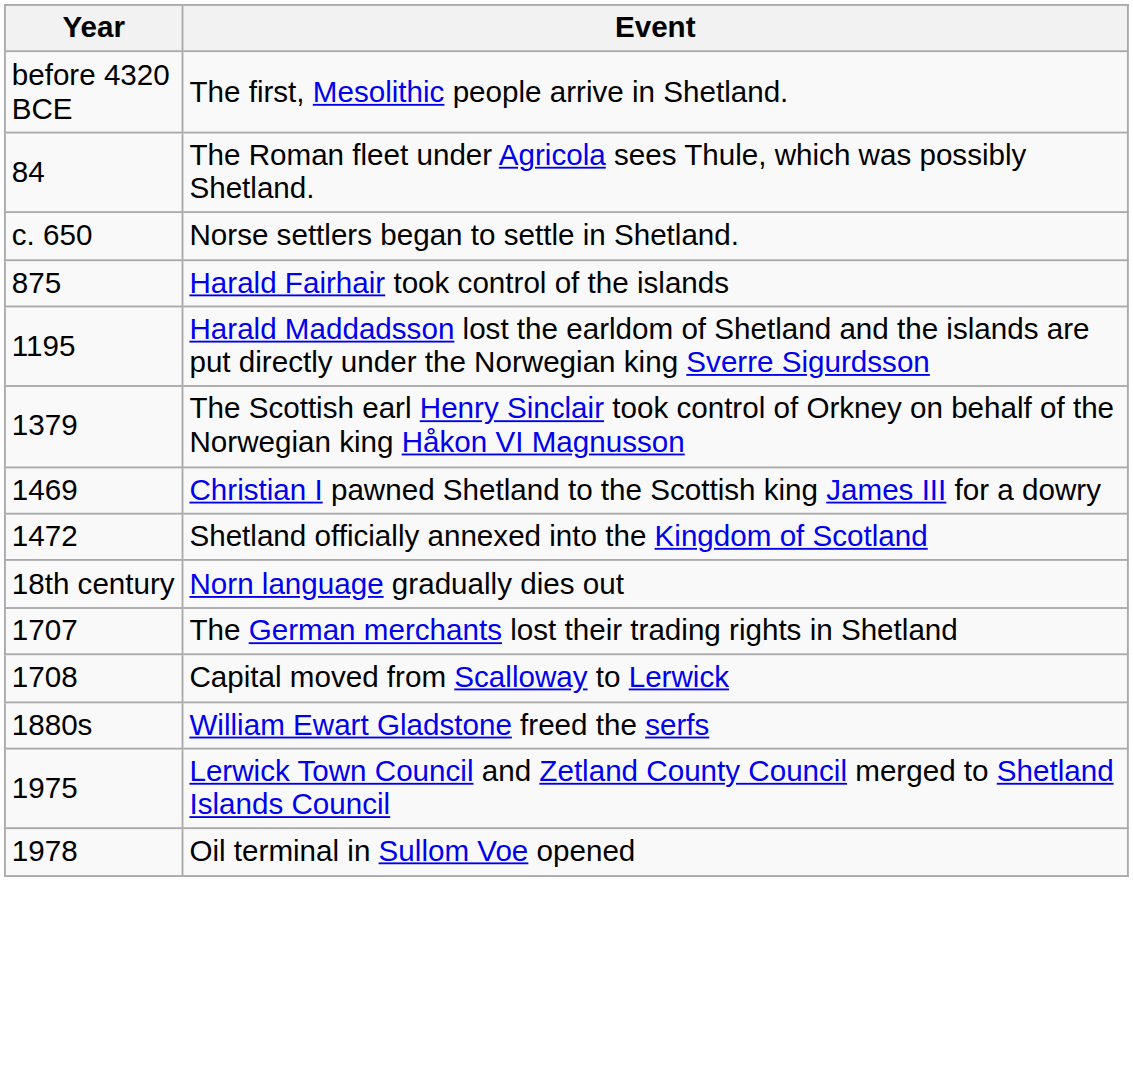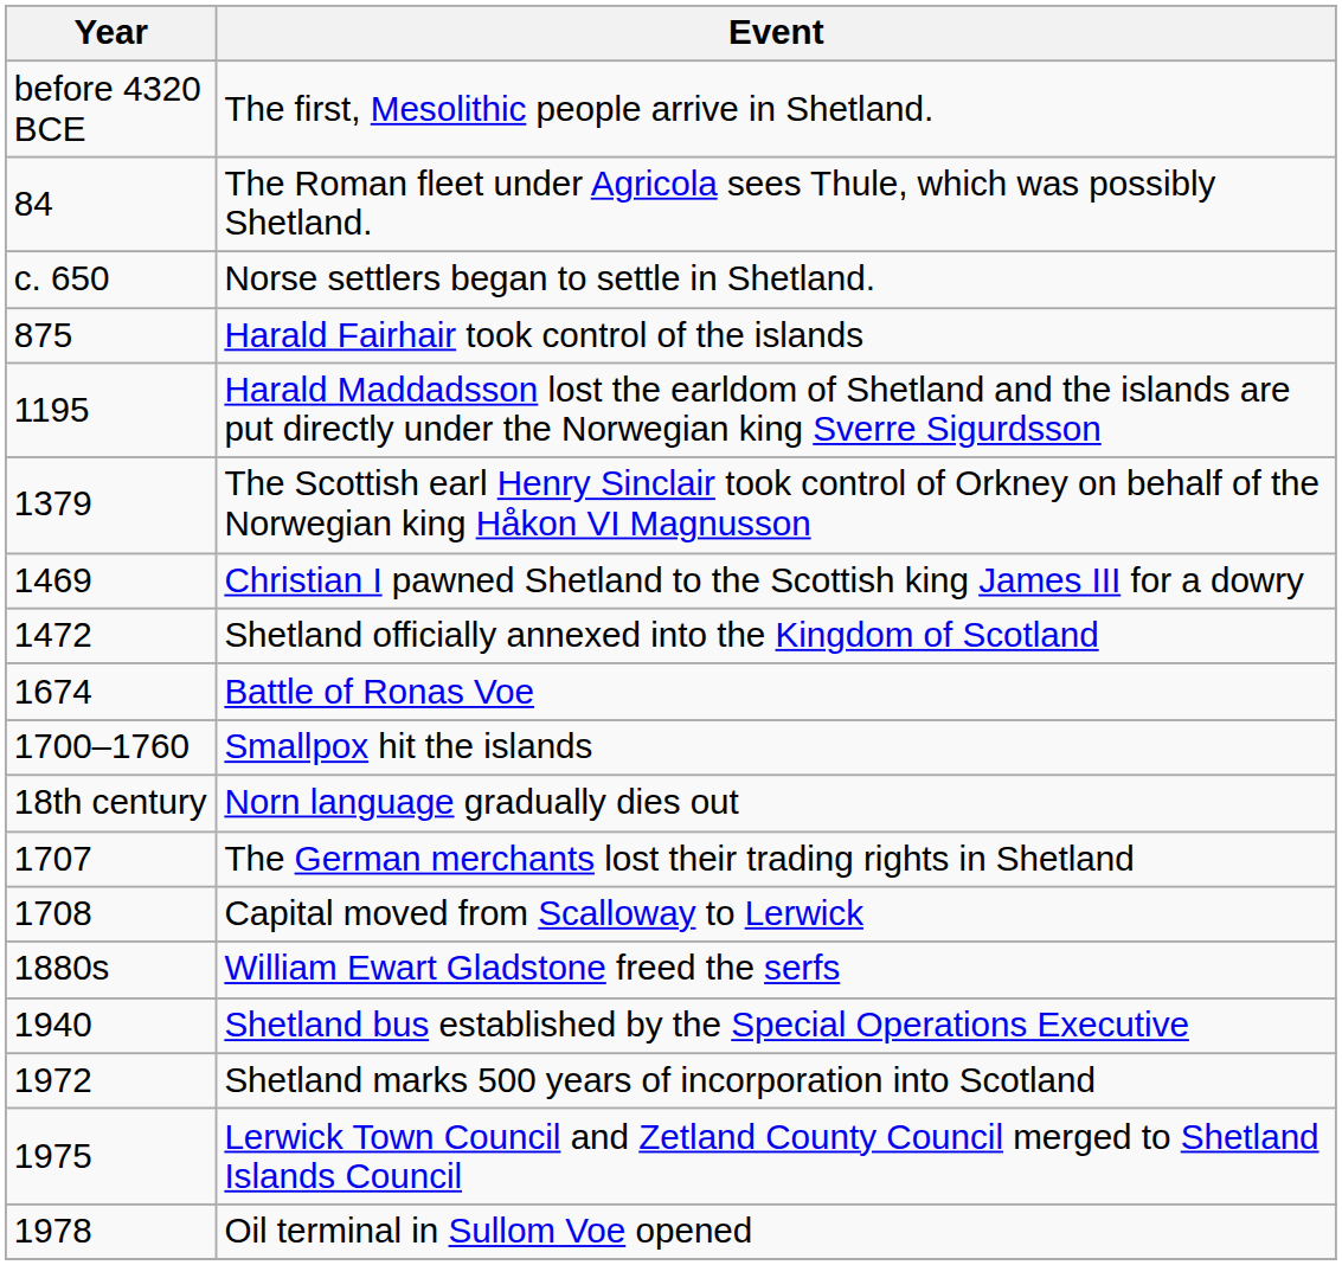+ row: 1674 | Battle of Ronas Voe
+ row: 1700–1760 | Smallpox hit the islands
+ row: 1940 | Shetland bus established by the Special Operations Executive
+ row: 1972 | Shetland marks 500 years of incorporation into Scotland
